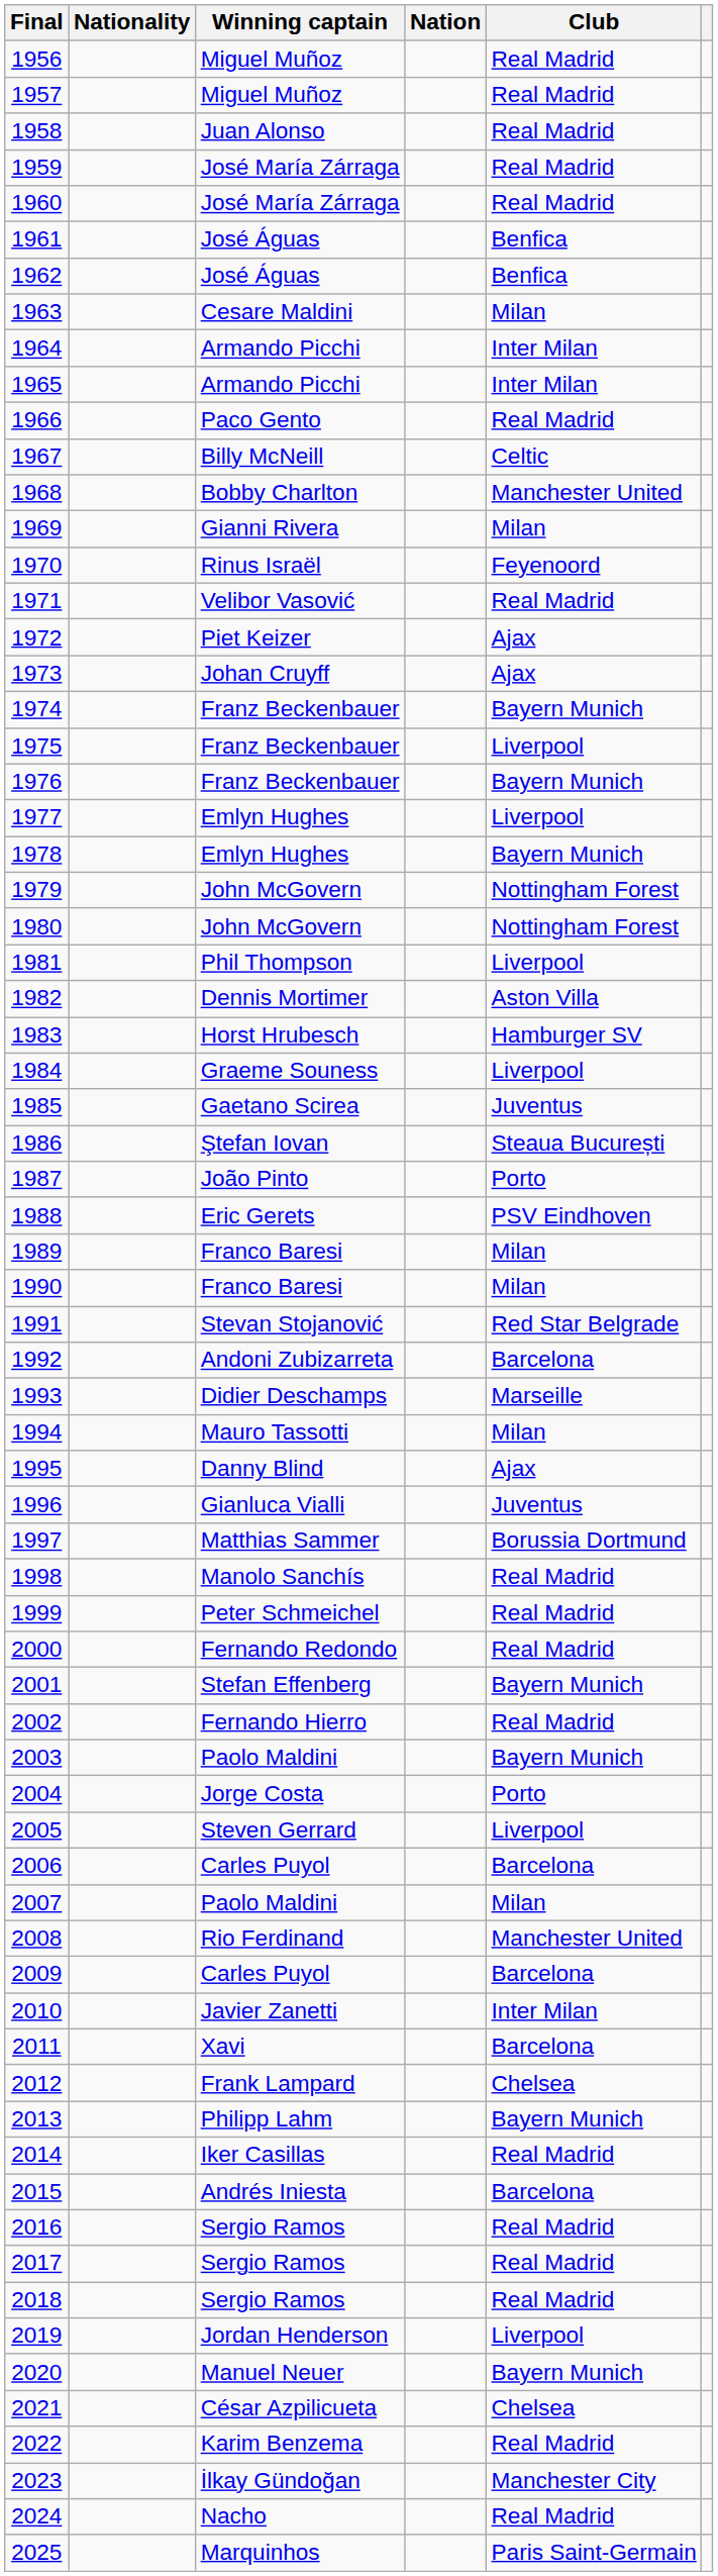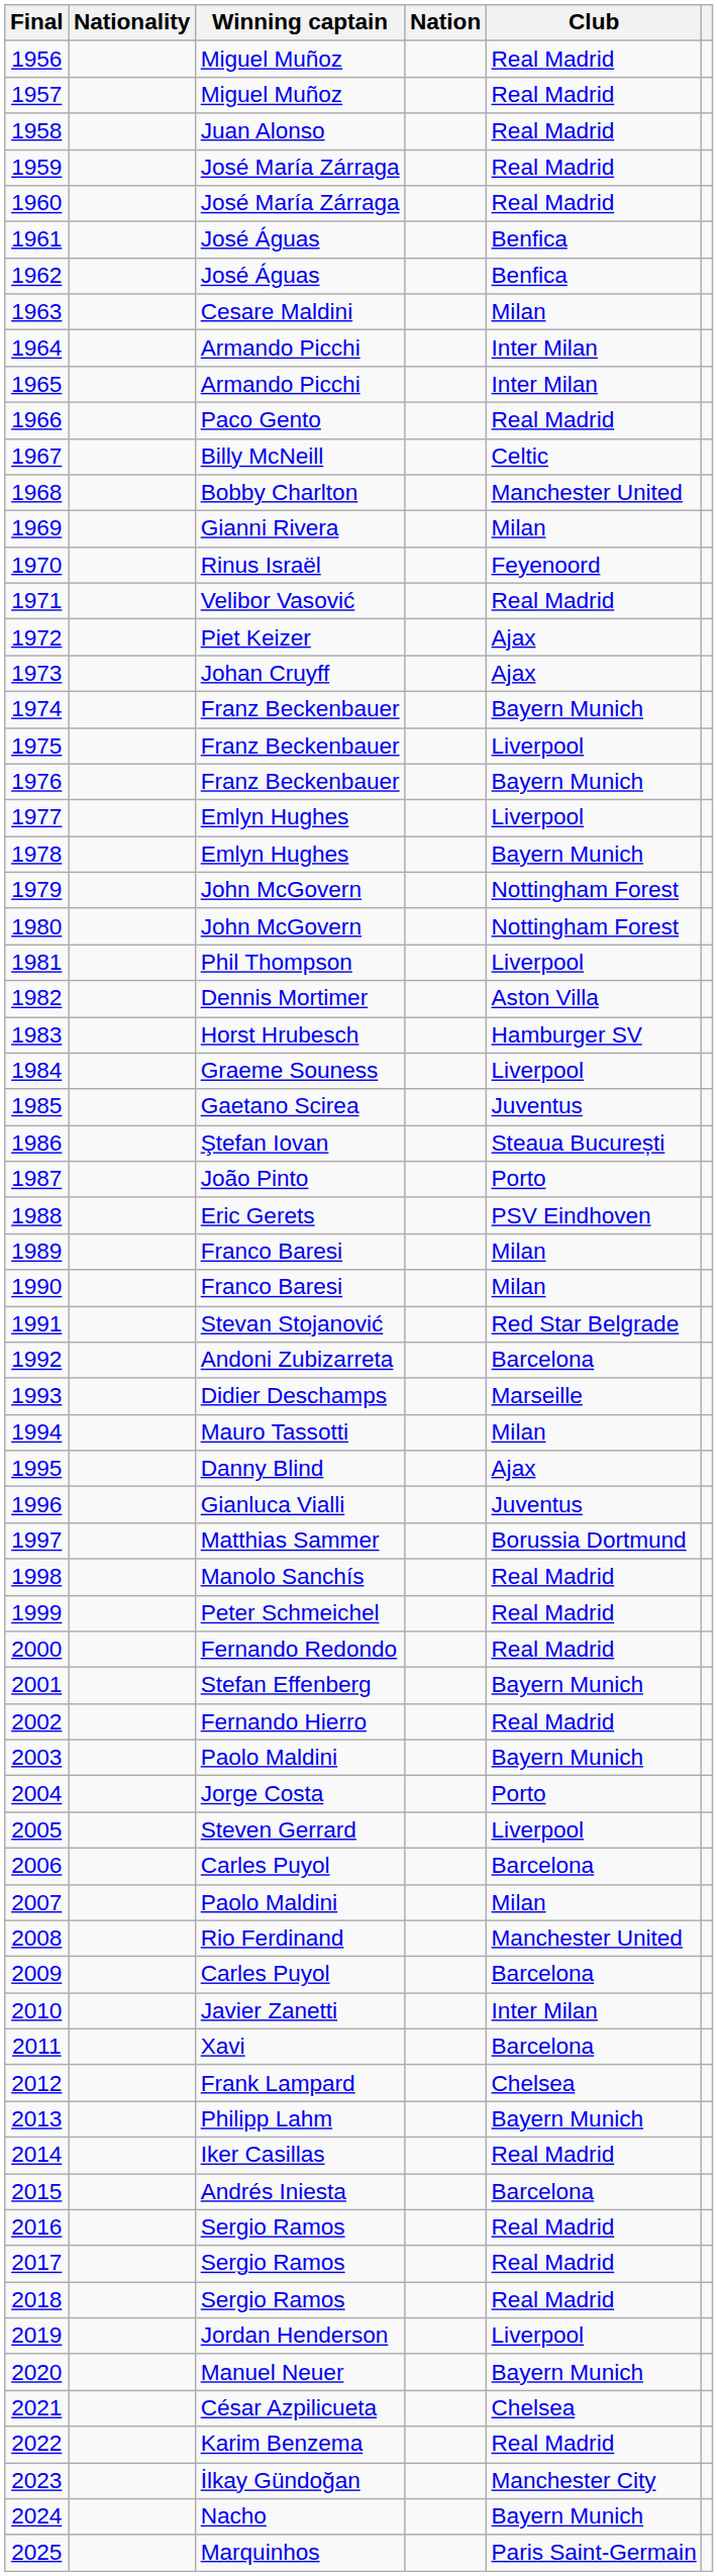2024 | Club: Real Madrid -> Bayern Munich
